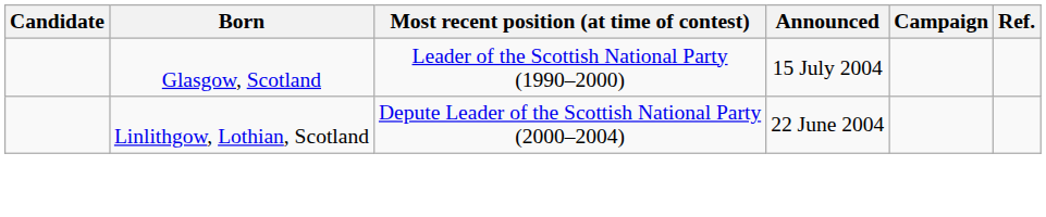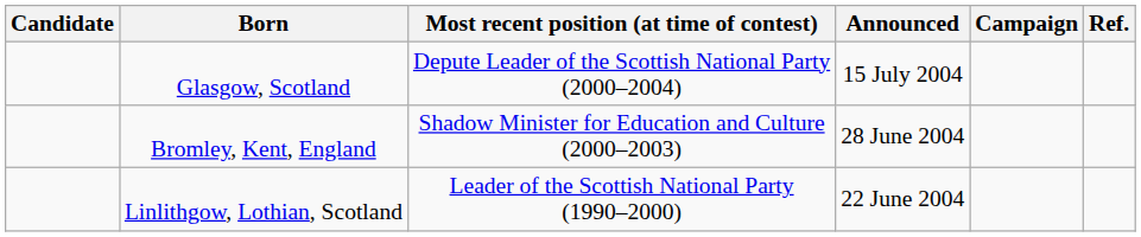Glasgow, Scotland | Most recent position (at time of contest): Leader of the Scottish National Party (1990–2000) -> Depute Leader of the Scottish National Party (2000–2004)
+ row: Bromley, Kent, England | Shadow Minister for Education and Culture (2000–2003) | 28 June 2004
Linlithgow, Lothian, Scotland | Most recent position (at time of contest): Depute Leader of the Scottish National Party (2000–2004) -> Leader of the Scottish National Party (1990–2000)
